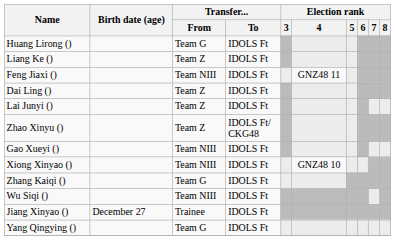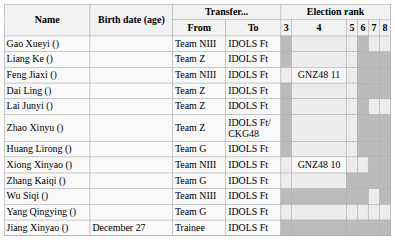rows swapped: Huang Lirong () <-> Gao Xueyi ()
rows swapped: Jiang Xinyao () <-> Yang Qingying ()
